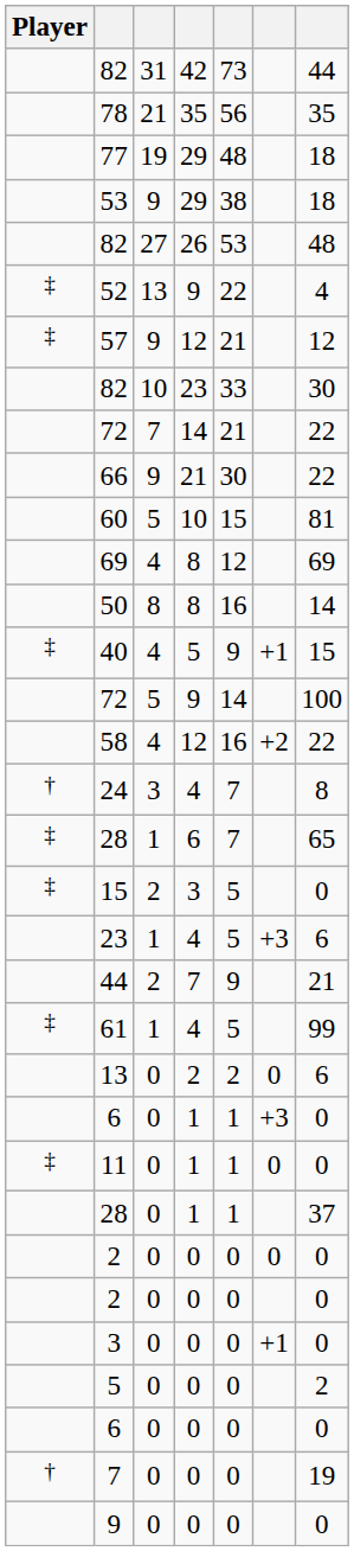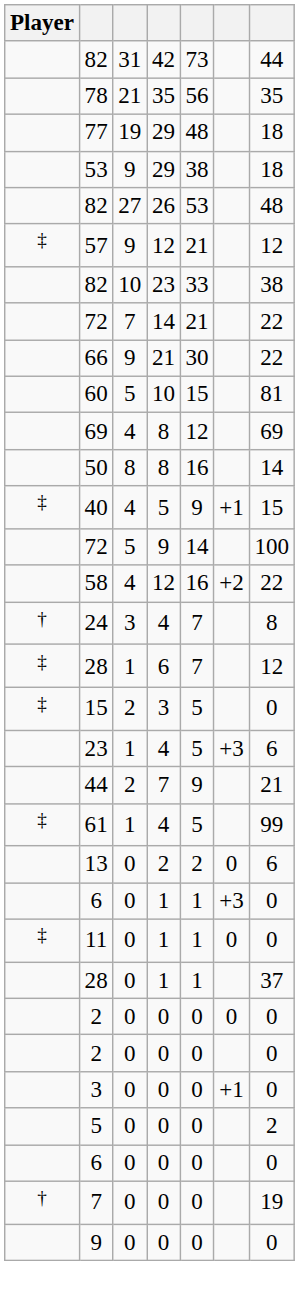- row: ‡ | 52 | 13 | 9 | 22 | 4
82 / 23 | column 7: 30 -> 38
28 / 6 | column 7: 65 -> 12
